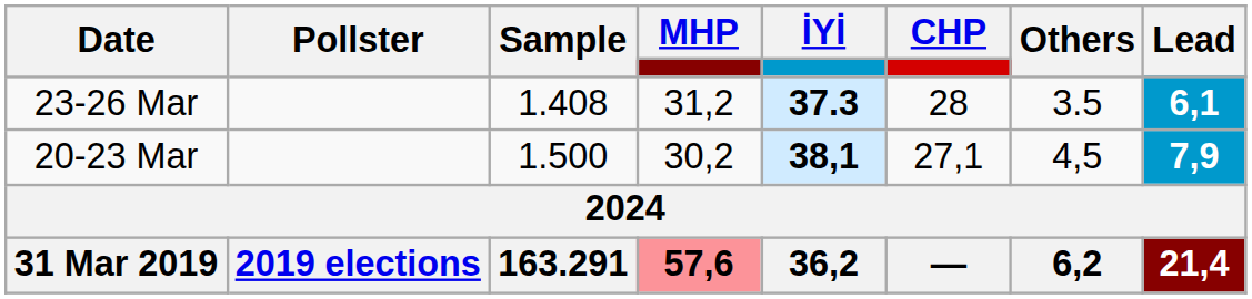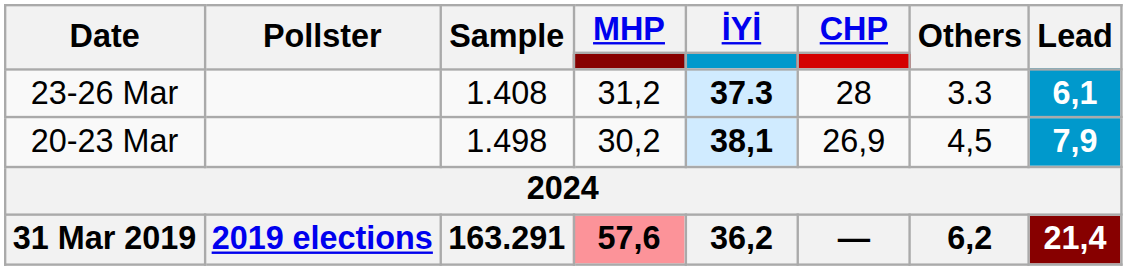23-26 Mar | Others: 3.5 -> 3.3
20-23 Mar | Sample: 1.500 -> 1.498
20-23 Mar | CHP: 27,1 -> 26,9
